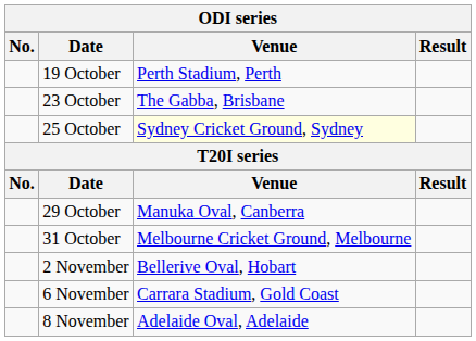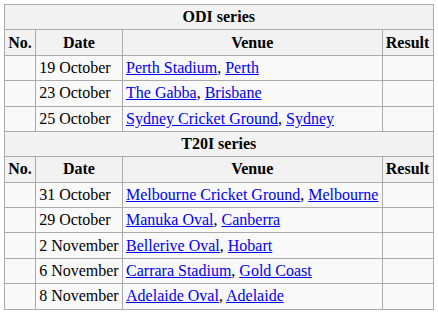25 October | Venue: lightyellow background -> no background
rows swapped: 29 October <-> 31 October
